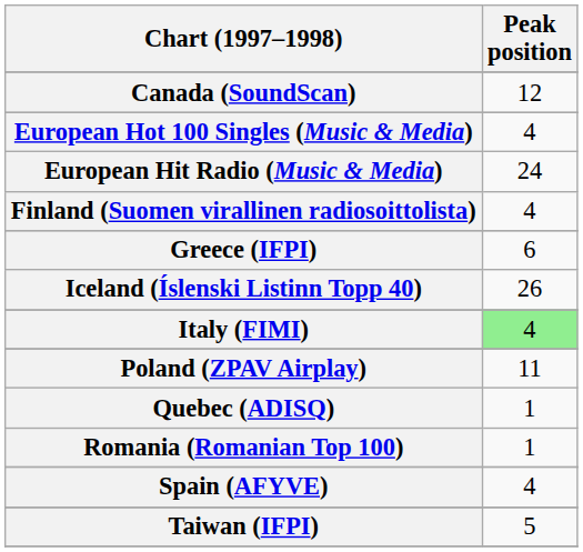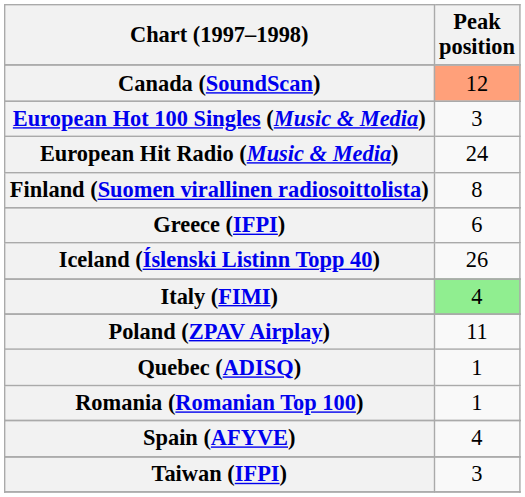Canada (SoundScan) | Peak position: no background -> lightsalmon background
European Hot 100 Singles (Music & Media) | Peak position: 4 -> 3
Finland (Suomen virallinen radiosoittolista) | Peak position: 4 -> 8
Taiwan (IFPI) | Peak position: 5 -> 3
